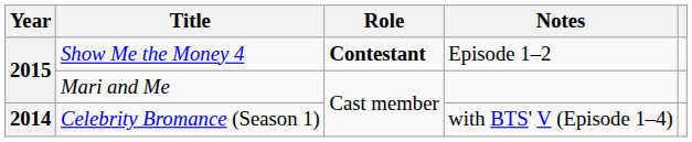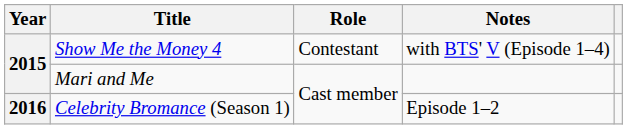Show Me the Money 4 | Role: bold -> normal
Show Me the Money 4 | Notes: Episode 1–2 -> with BTS' V (Episode 1–4)
Celebrity Bromance (Season 1) | Year: 2014 -> 2016
Celebrity Bromance (Season 1) | Notes: with BTS' V (Episode 1–4) -> Episode 1–2
